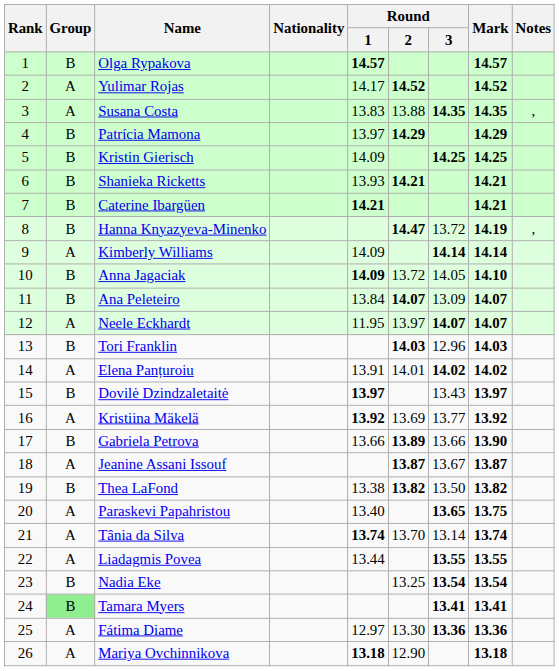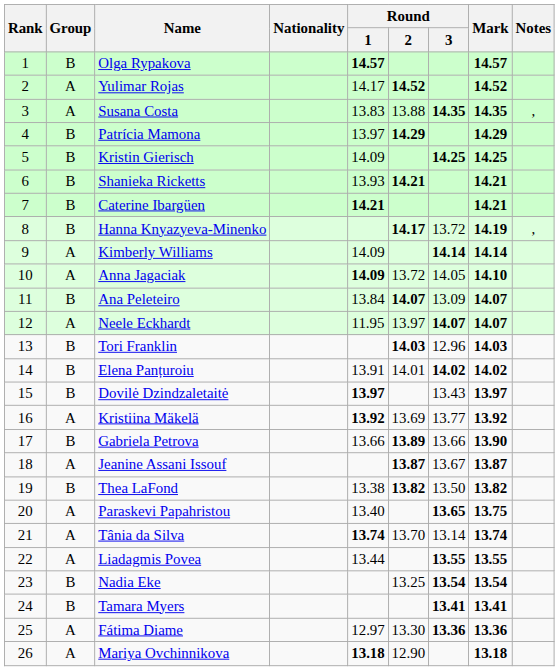Hanna Knyazyeva-Minenko | Round / 2: 14.47 -> 14.17
Anna Jagaciak | Group: B -> A
Elena Panțuroiu | Group: A -> B
Tamara Myers | Group: lightgreen background -> no background
